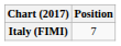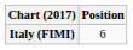Italy (FIMI) | Position: 7 -> 6
